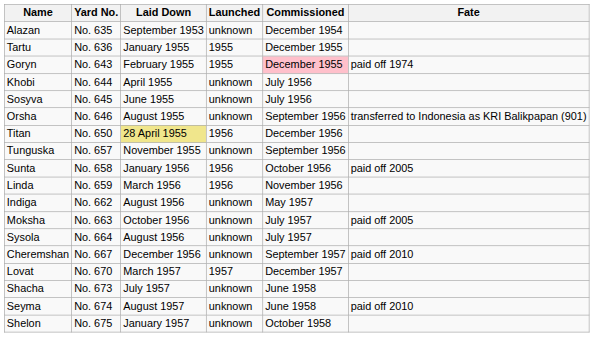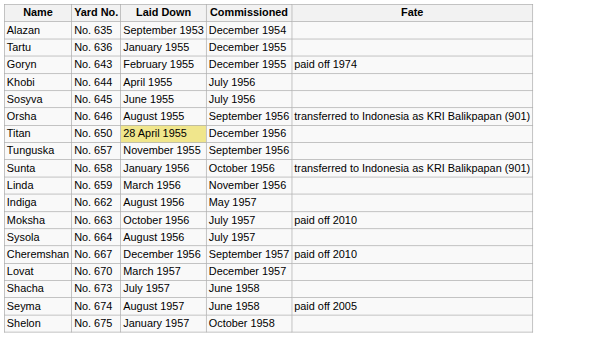- column: Launched | unknown | 1955 | 1955 | unknown | unknown | unknown | 1956 | unknown | 1956 | 1956 | unknown | unknown | unknown | unknown | 1957 | unknown | unknown | unknown
Goryn | Commissioned: pink background -> no background
Sunta | Fate: paid off 2005 -> transferred to Indonesia as KRI Balikpapan (901)
Moksha | Fate: paid off 2005 -> paid off 2010
Seyma | Fate: paid off 2010 -> paid off 2005
